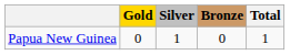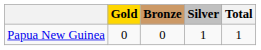columns swapped: Silver <-> Bronze
